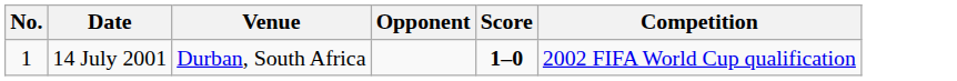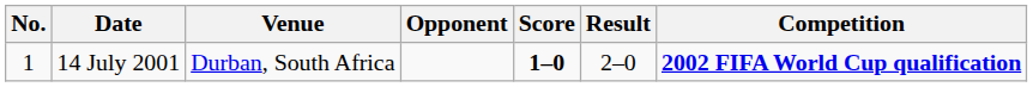+ column: Result | 2–0
14 July 2001 | Competition: normal -> bold
